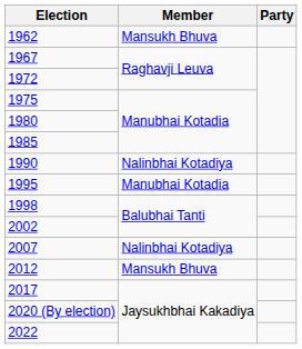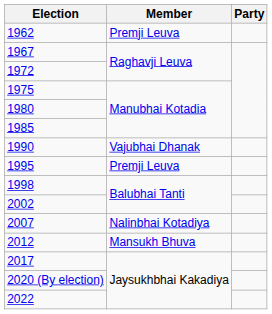1962 | Member: Mansukh Bhuva -> Premji Leuva
1990 | Member: Nalinbhai Kotadiya -> Vajubhai Dhanak
1995 | Member: Manubhai Kotadia -> Premji Leuva
